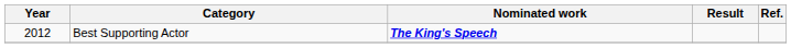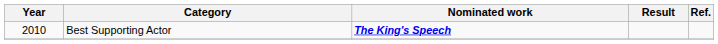Best Supporting Actor | Year: 2012 -> 2010
